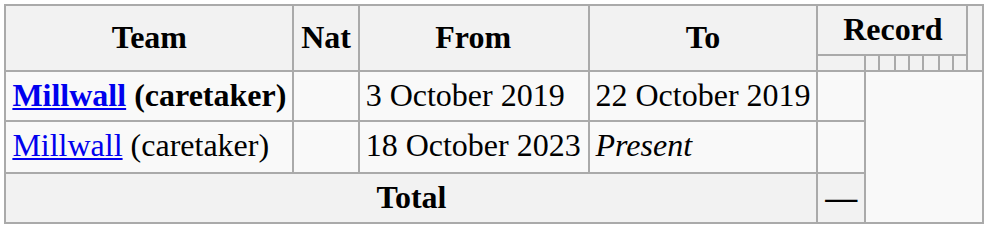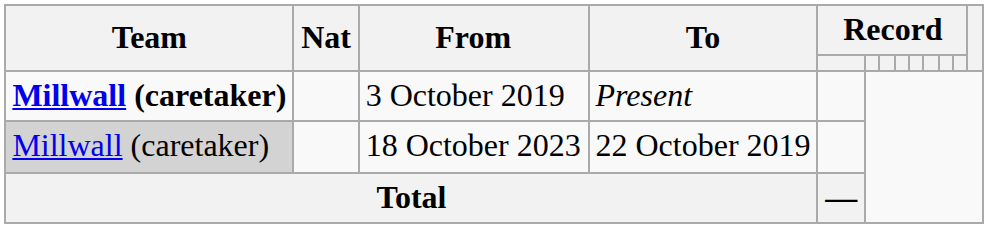3 October 2019 | To: 22 October 2019 -> Present
18 October 2023 | Team: no background -> lightgrey background
18 October 2023 | To: Present -> 22 October 2019
